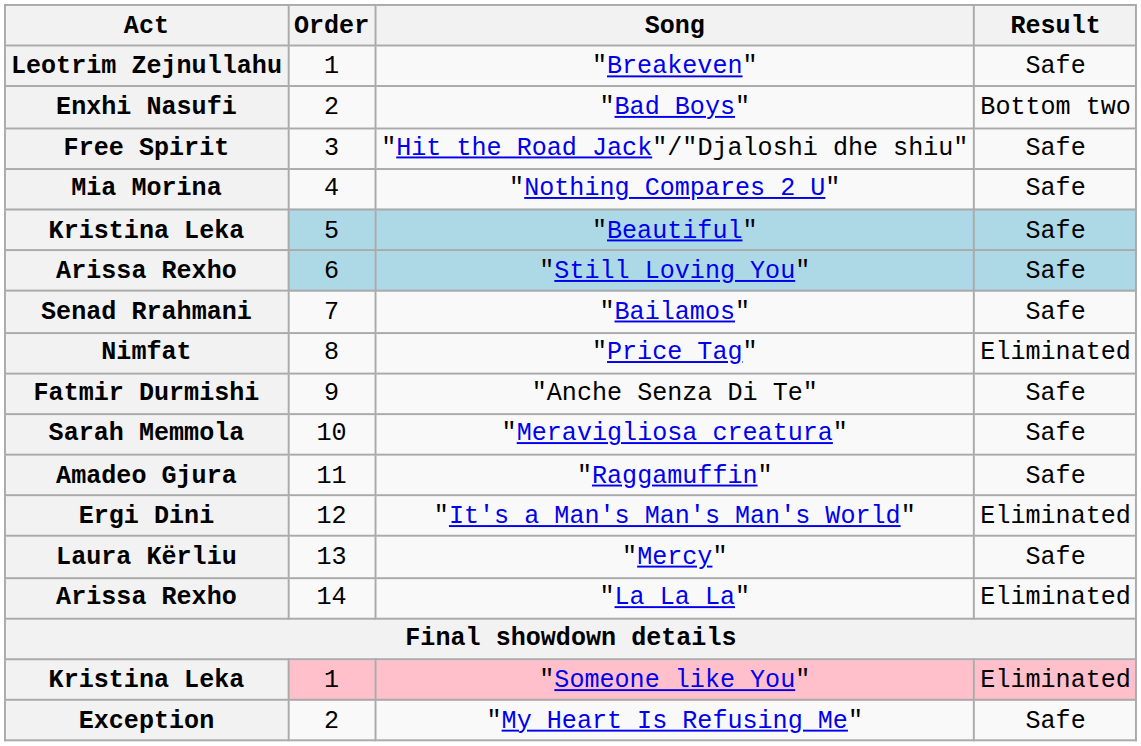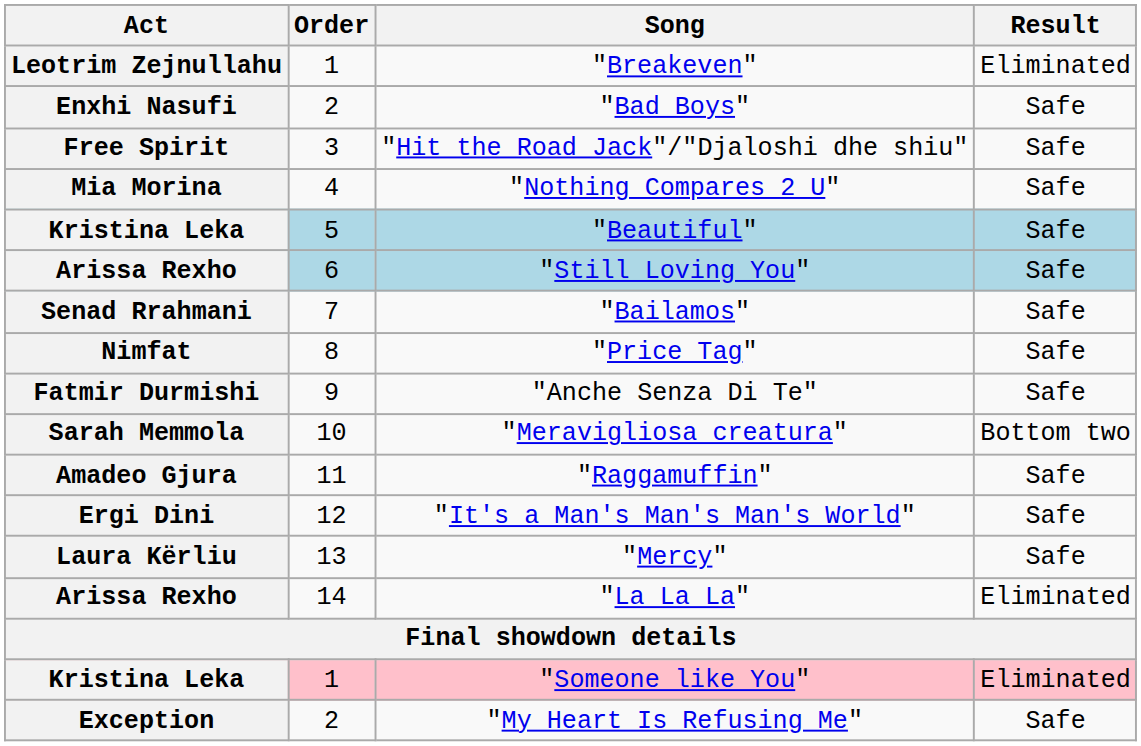"Breakeven" | Result: Safe -> Eliminated
"Bad Boys" | Result: Bottom two -> Safe
"Price Tag" | Result: Eliminated -> Safe
"Meravigliosa creatura" | Result: Safe -> Bottom two
"It's a Man's Man's Man's World" | Result: Eliminated -> Safe
